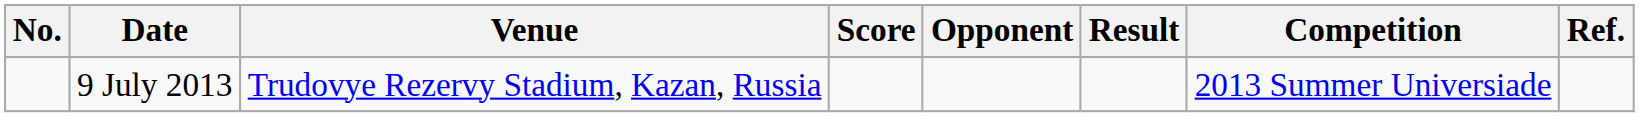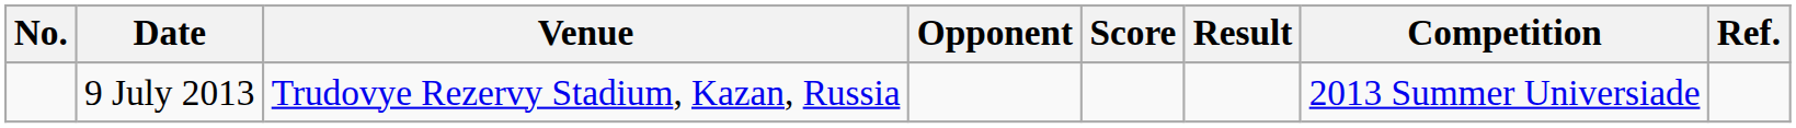columns swapped: Opponent <-> Score
